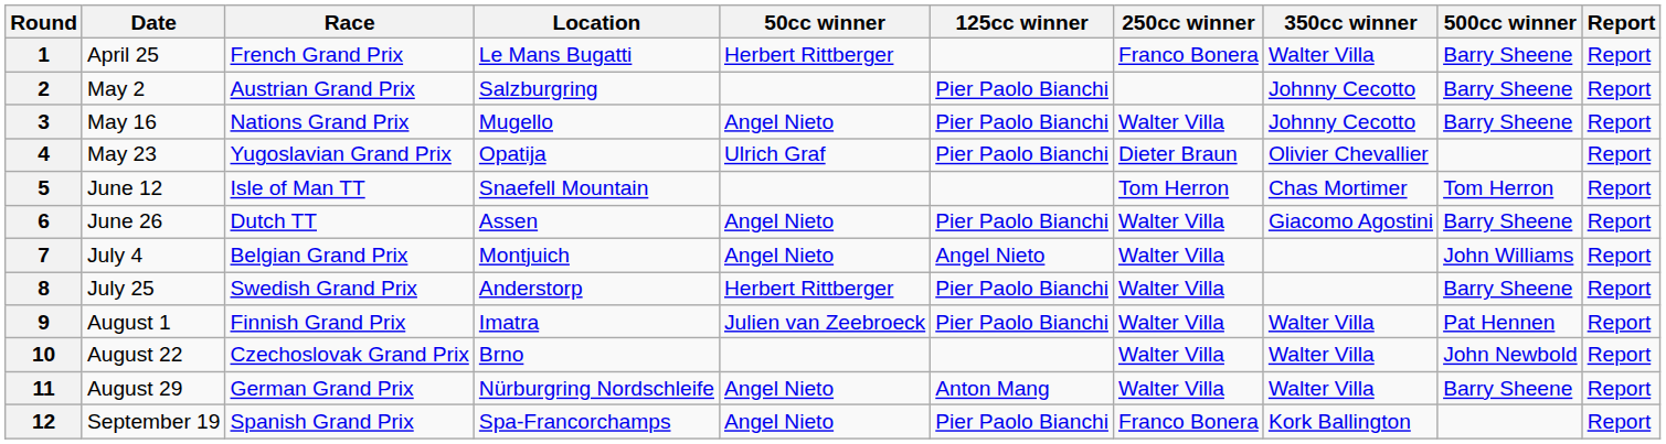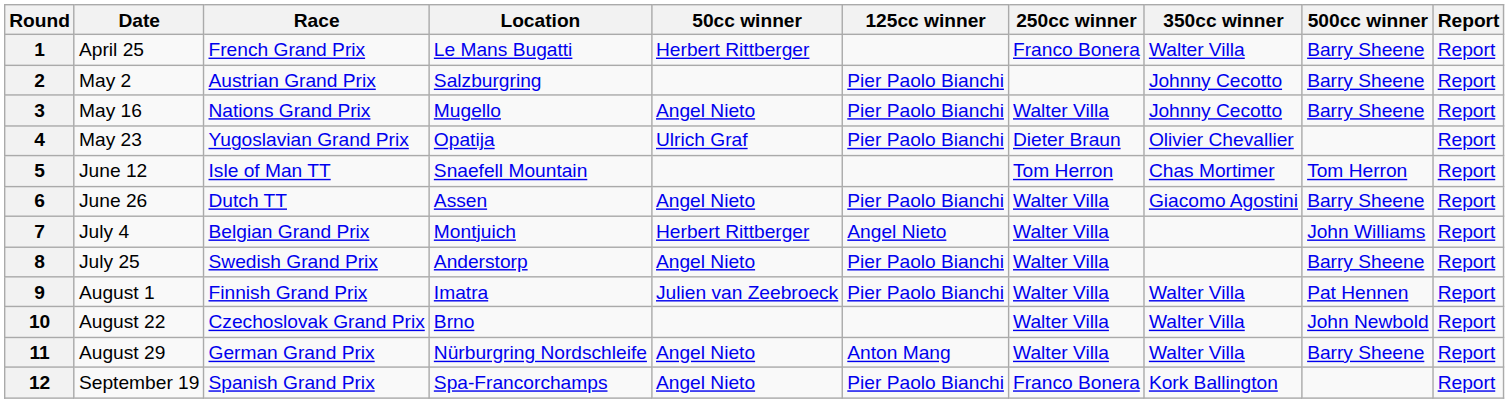7 | 50cc winner: Angel Nieto -> Herbert Rittberger
8 | 50cc winner: Herbert Rittberger -> Angel Nieto
